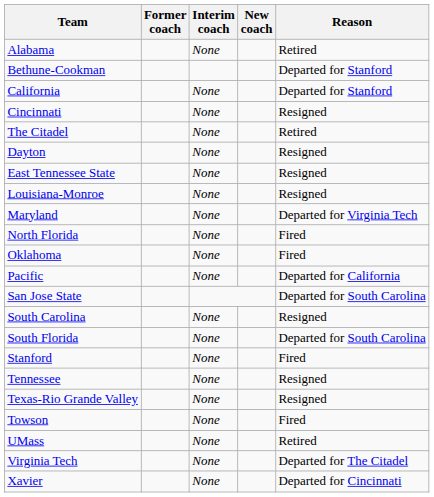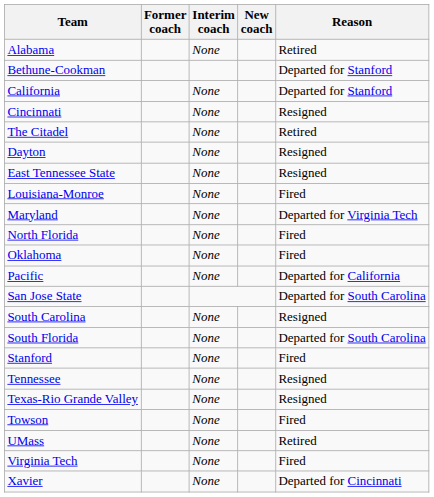Louisiana-Monroe | Reason: Resigned -> Fired
Virginia Tech | Reason: Departed for The Citadel -> Fired
